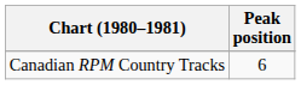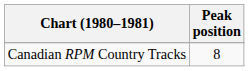Canadian RPM Country Tracks | Peak position: 6 -> 8
